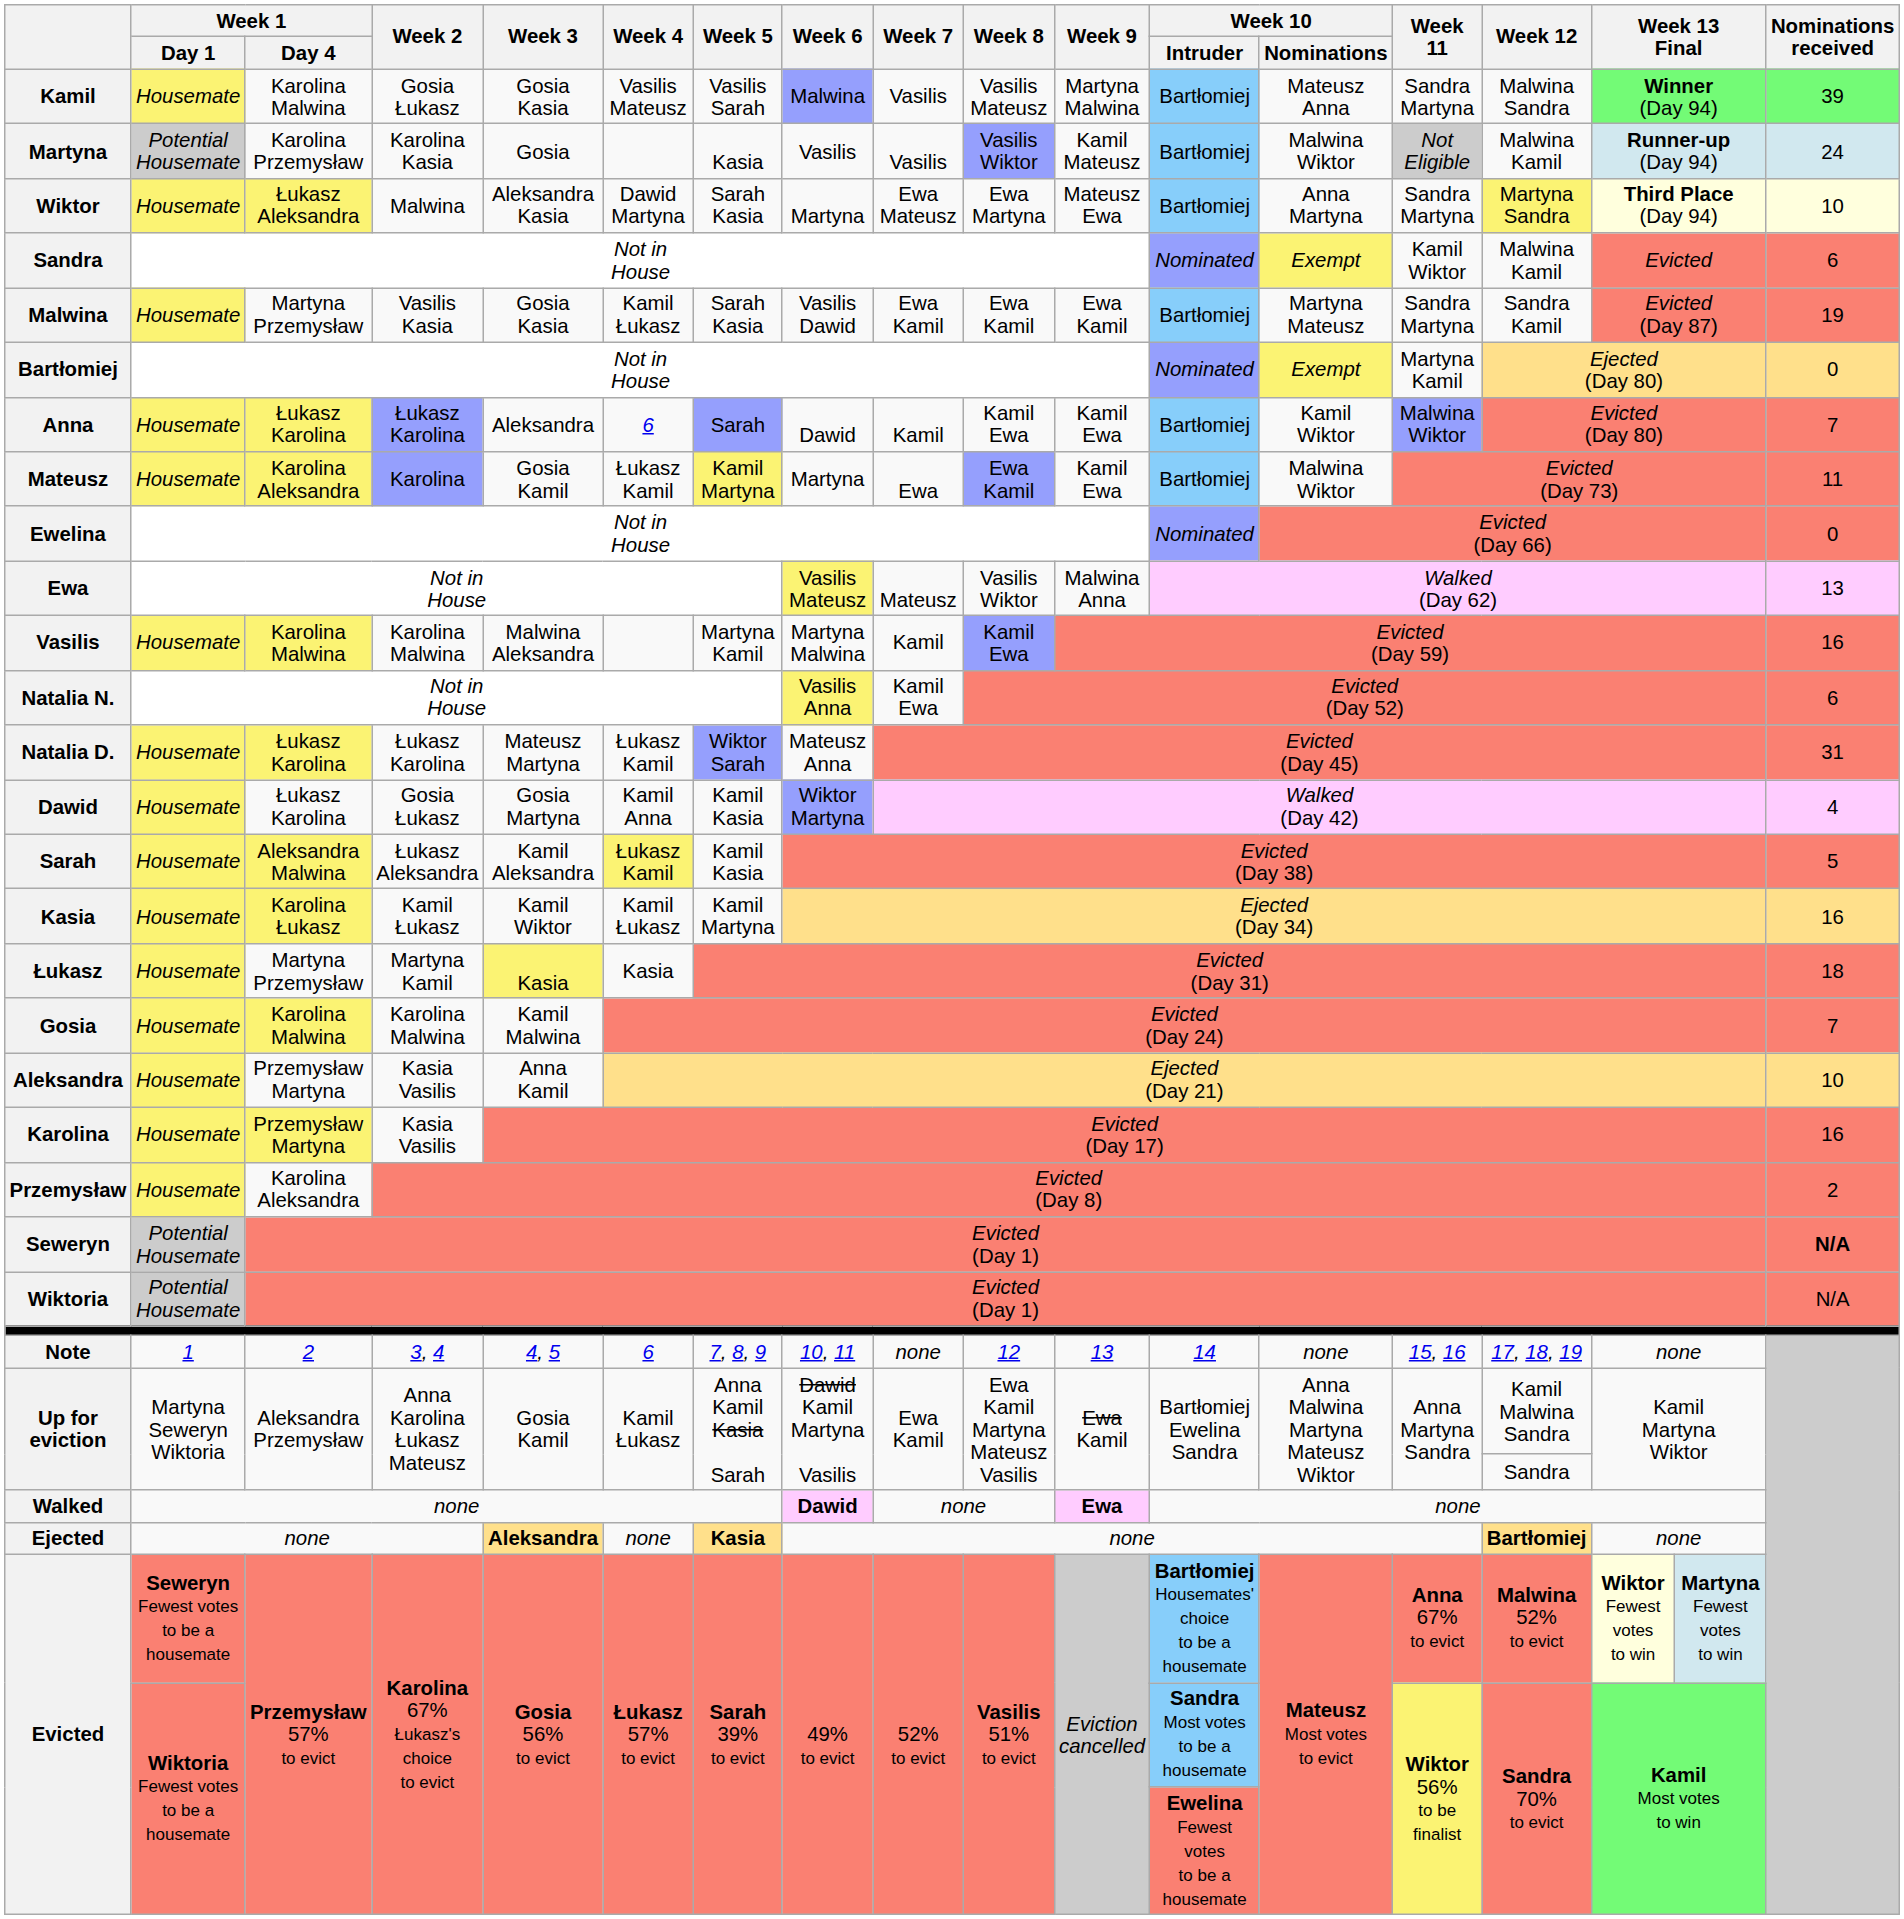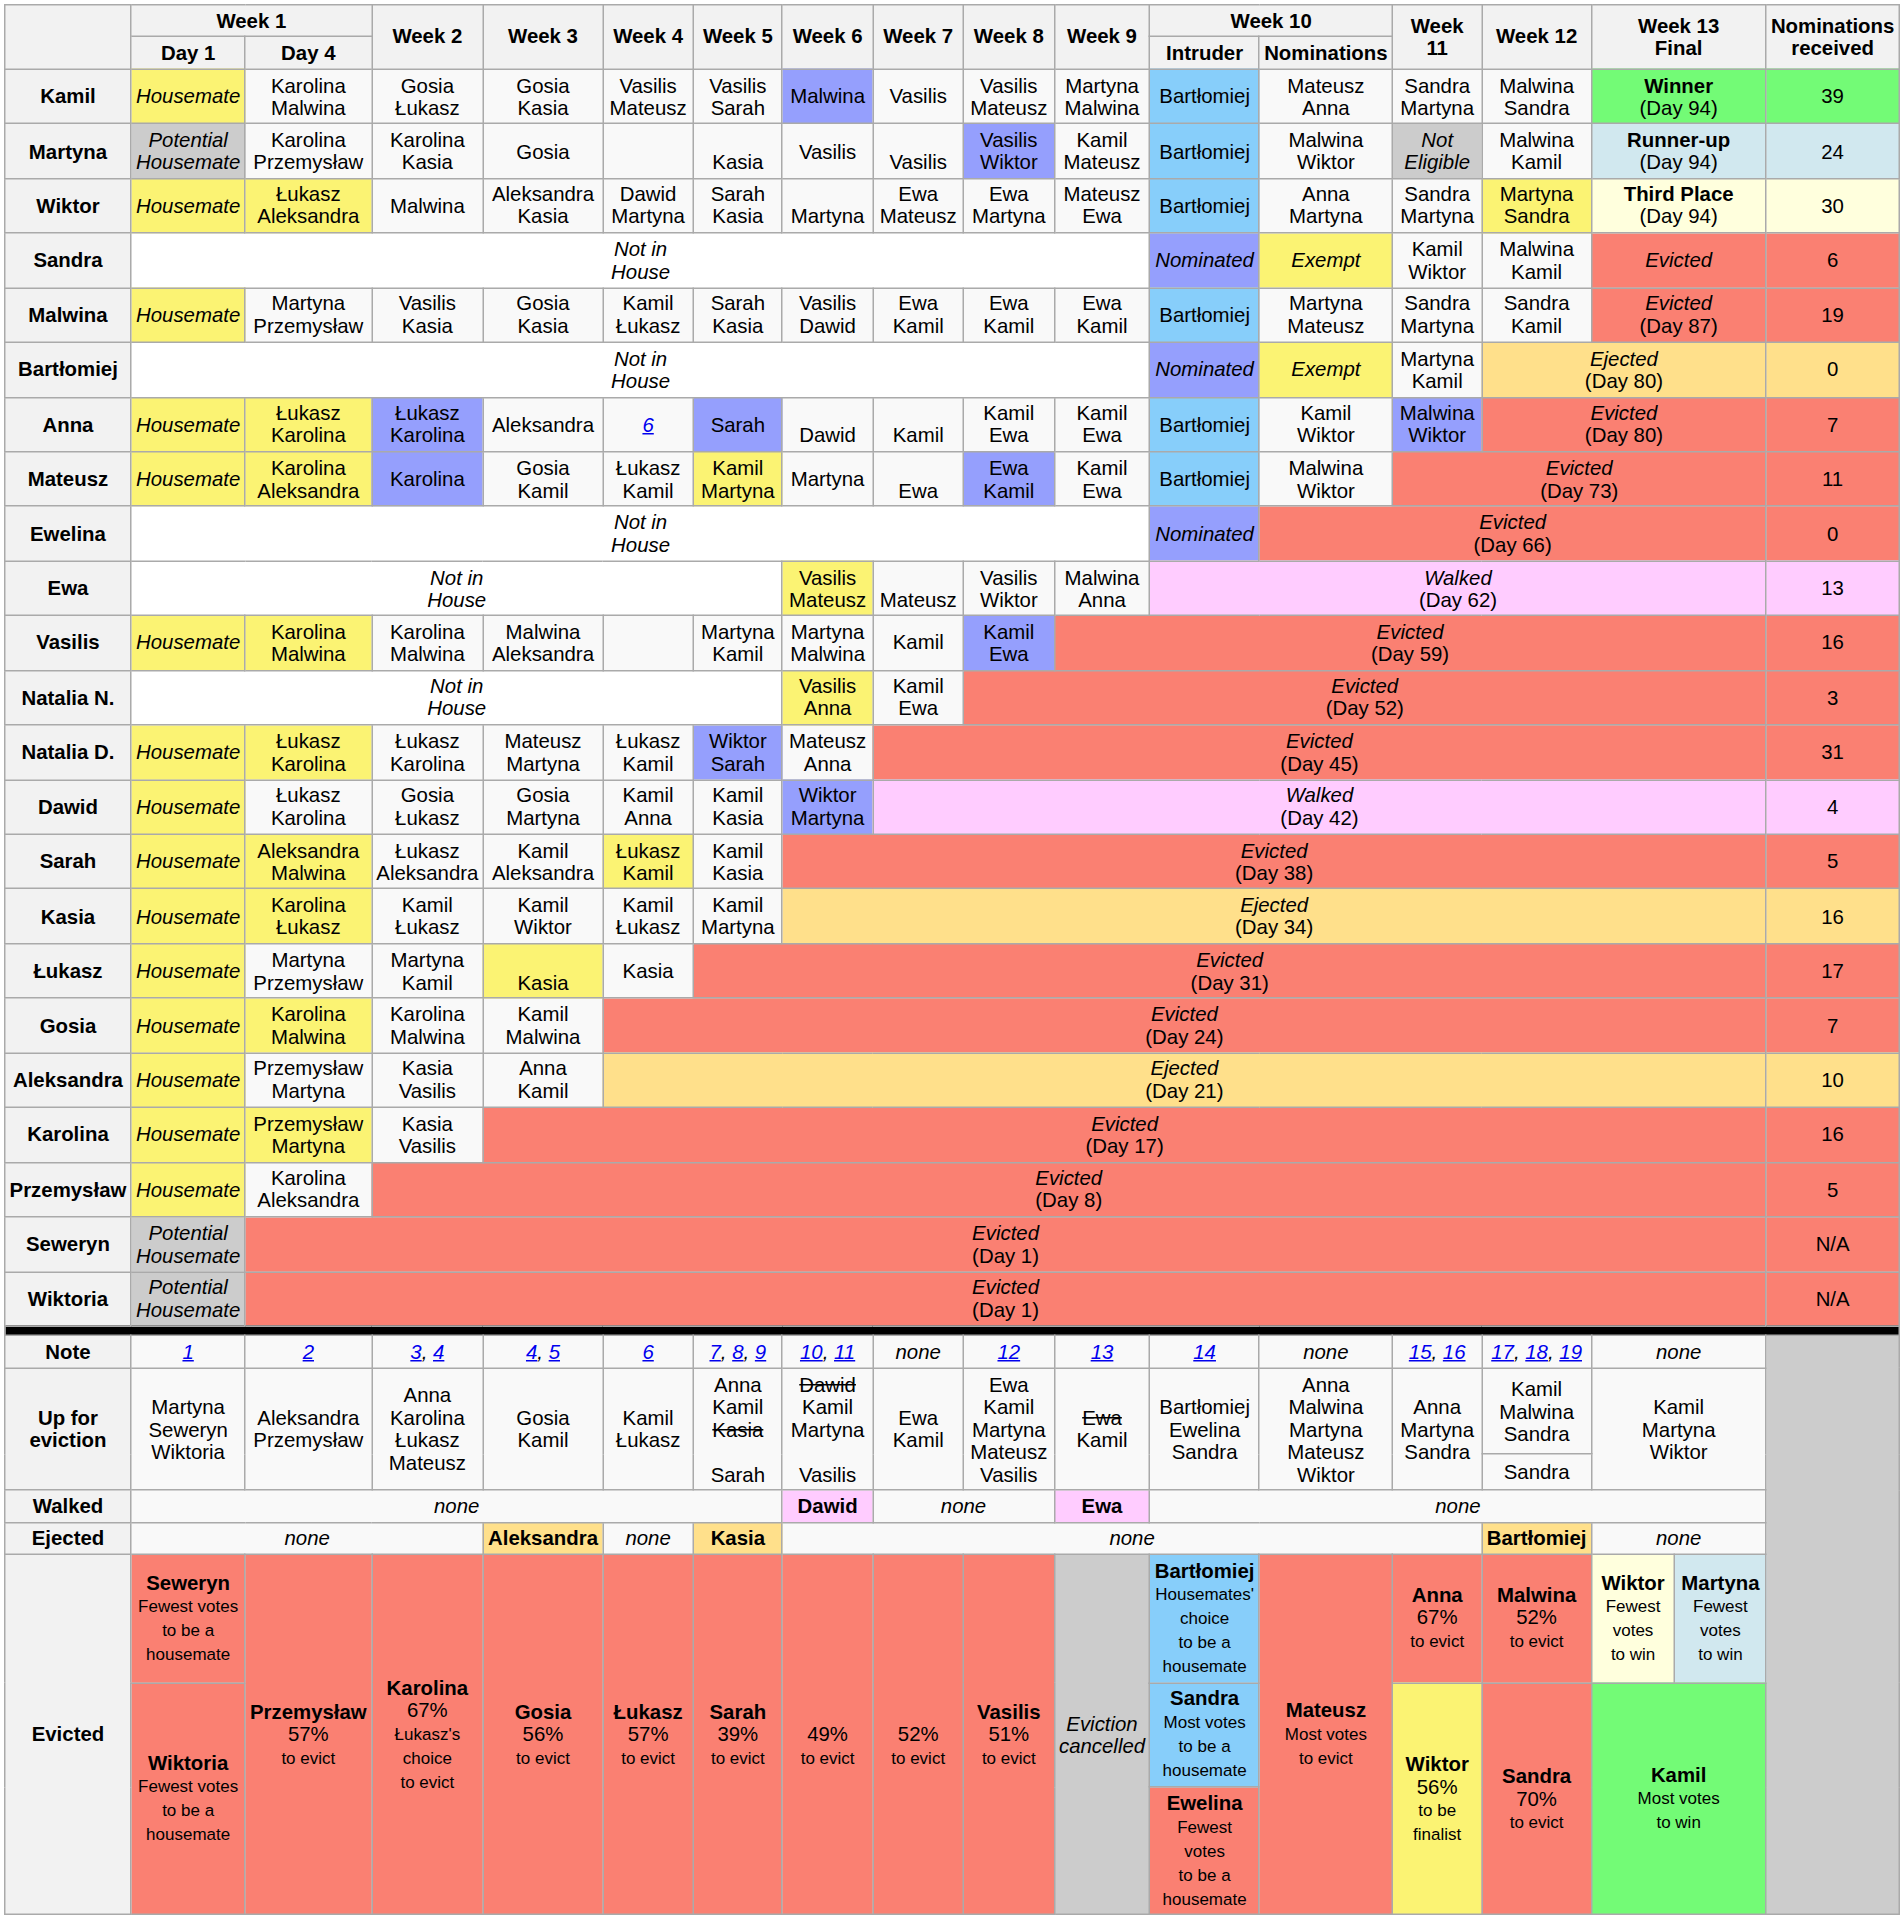Wiktor | Nominations received: 10 -> 30
Natalia N. | Nominations received: 6 -> 3
Łukasz | Nominations received: 18 -> 17
Przemysław | Nominations received: 2 -> 5
Seweryn | Nominations received: bold -> normal
